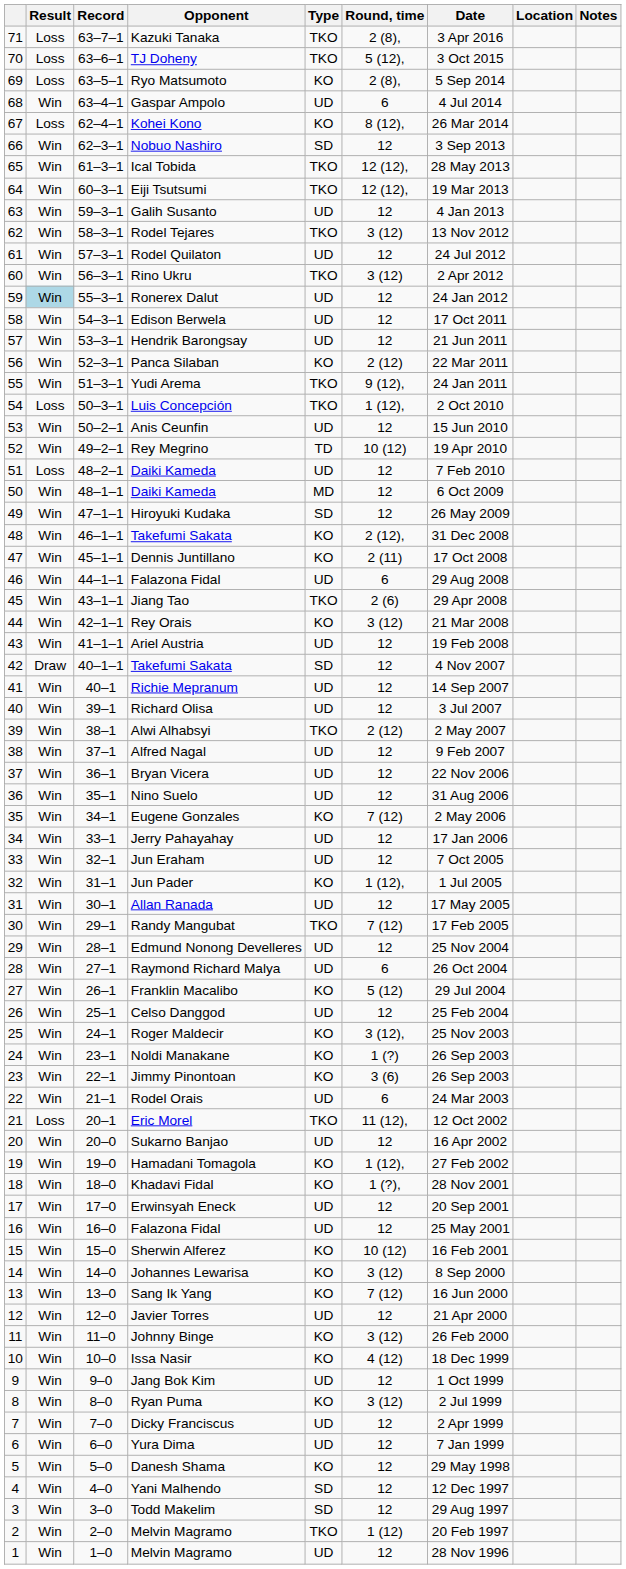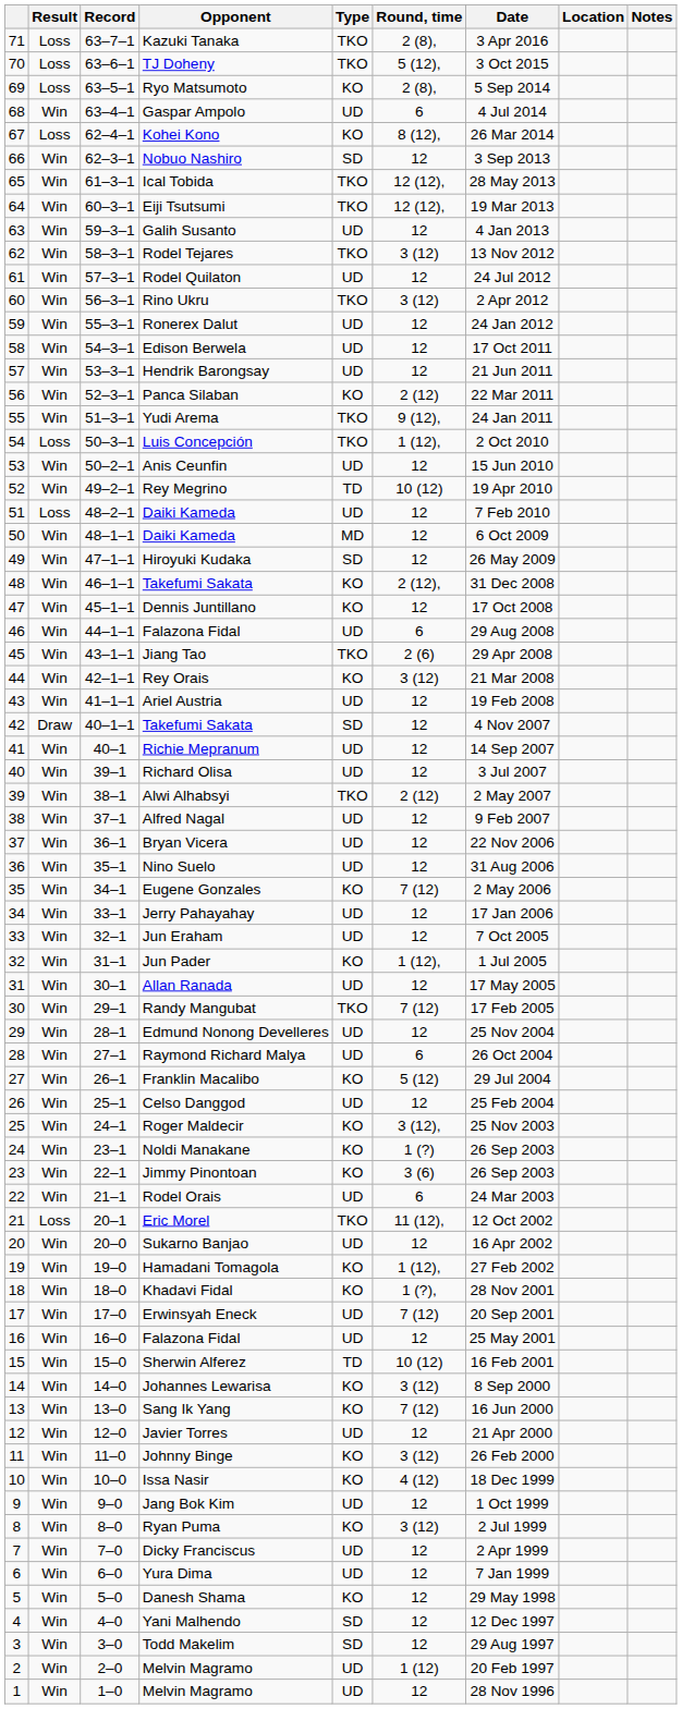Ronerex Dalut | Result: lightblue background -> no background
Dennis Juntillano | Round, time: 2 (11) -> 12
Erwinsyah Eneck | Round, time: 12 -> 7 (12)
Sherwin Alferez | Type: KO -> TD
2 / Melvin Magramo | Type: TKO -> UD
